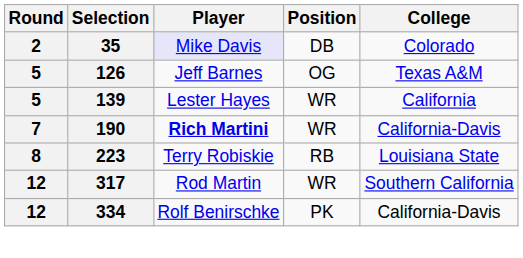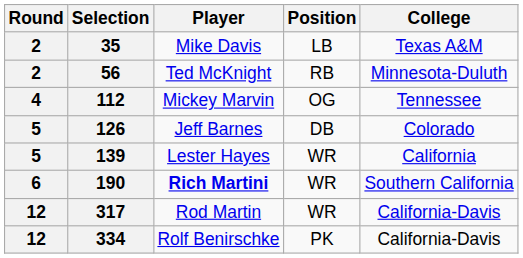35 | Player: lavender background -> no background
35 | Position: DB -> LB
35 | College: Colorado -> Texas A&M
+ row: 2 | 56 | Ted McKnight | RB | Minnesota-Duluth
+ row: 4 | 112 | Mickey Marvin | OG | Tennessee
126 | Position: OG -> DB
126 | College: Texas A&M -> Colorado
190 | Round: 7 -> 6
190 | College: California-Davis -> Southern California
- row: 8 | 223 | Terry Robiskie | RB | Louisiana State
317 | College: Southern California -> California-Davis
